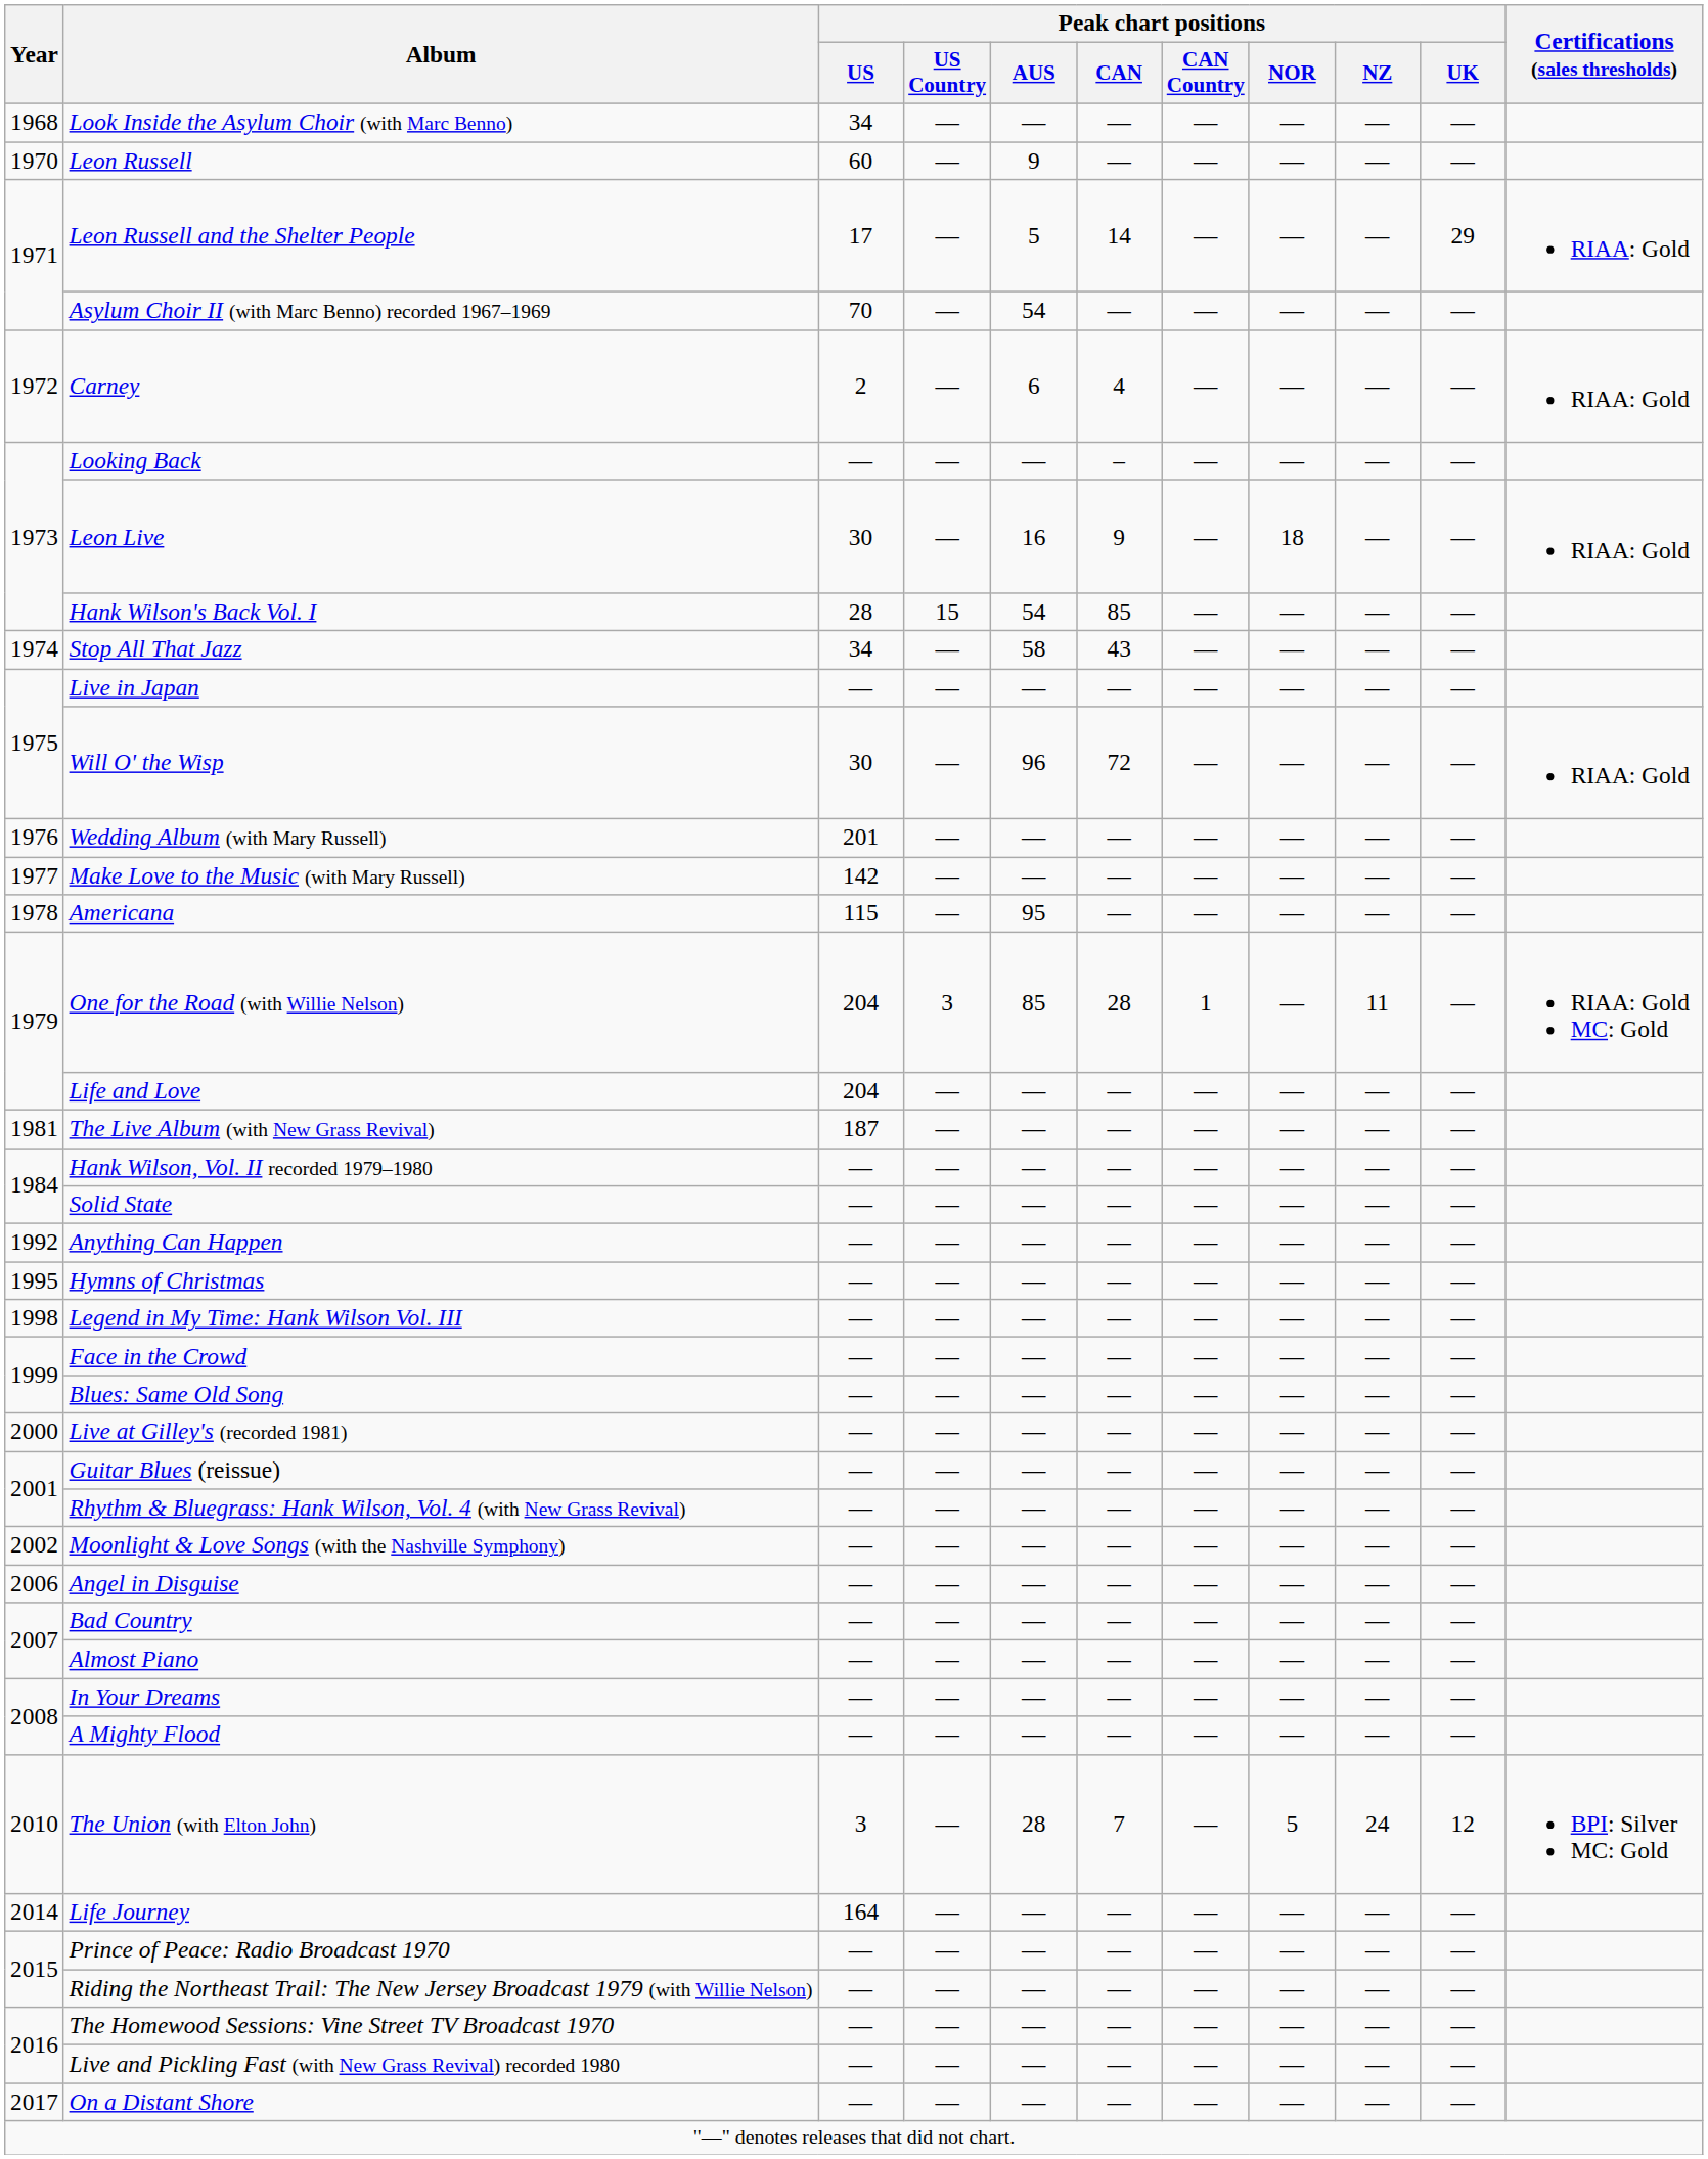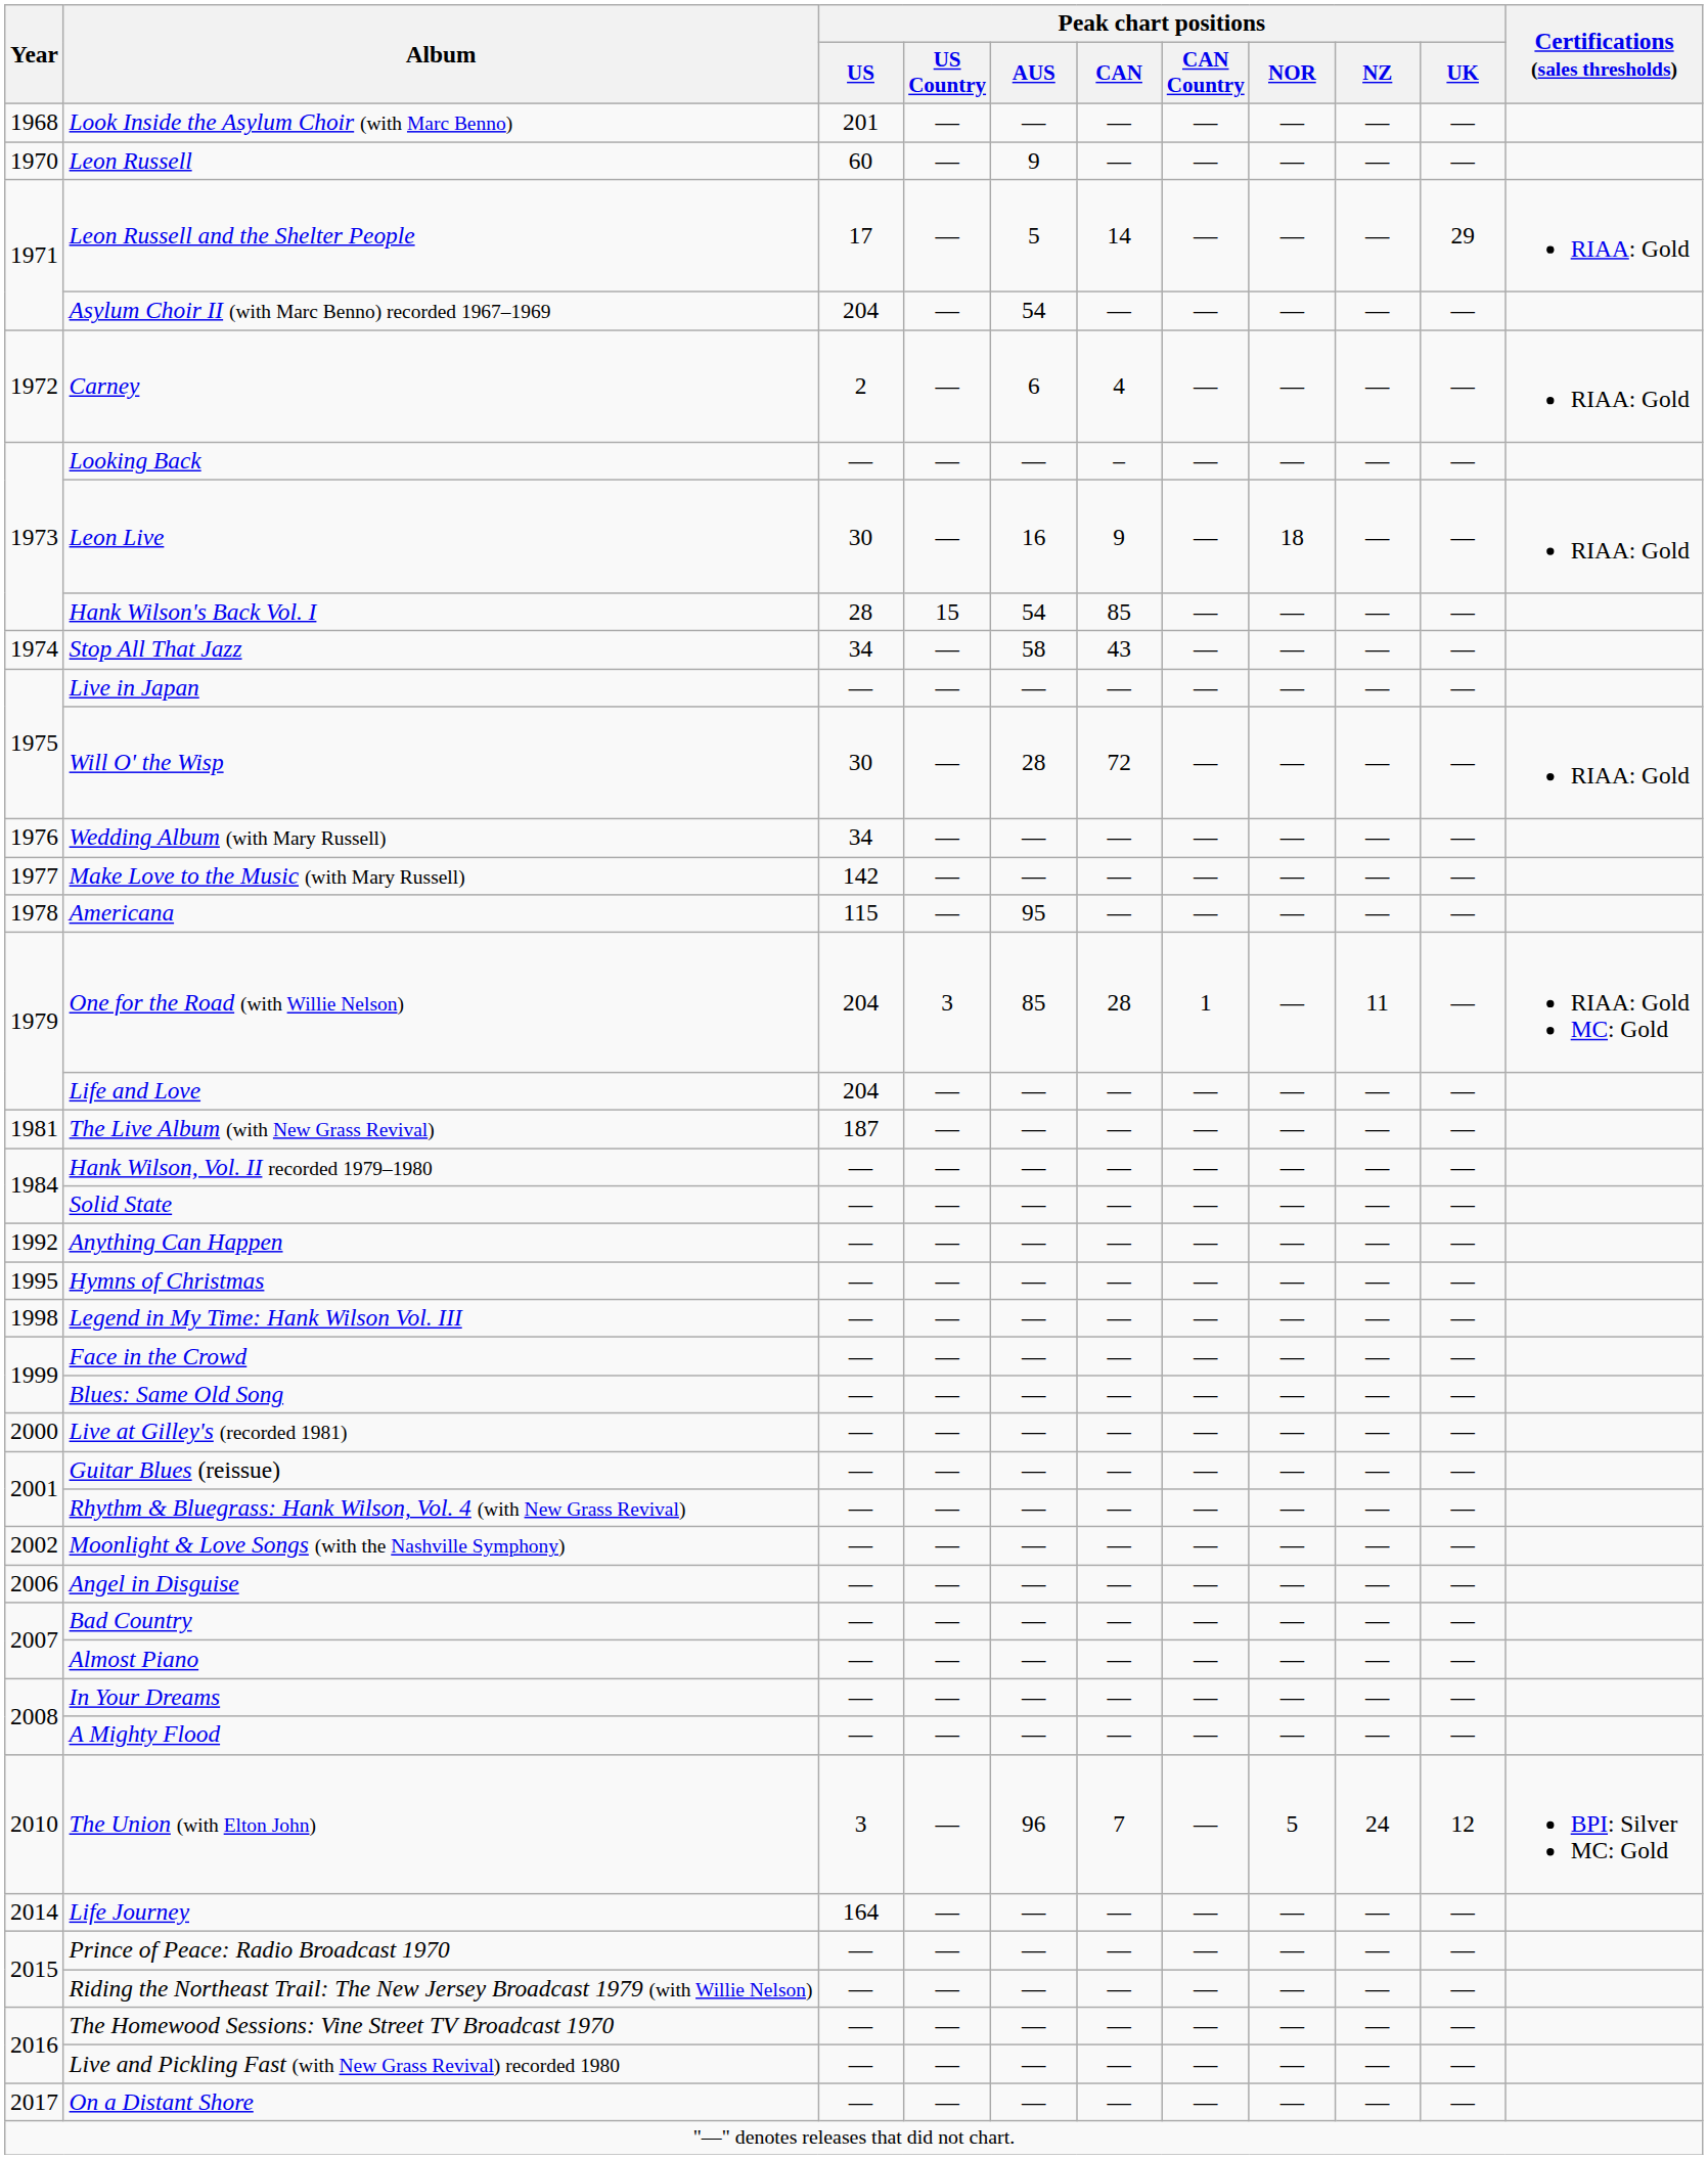Look Inside the Asylum Choir (with Marc Benno) | Peak chart positions / US: 34 -> 201
Asylum Choir II (with Marc Benno) recorded 1967–1969 | Peak chart positions / US: 70 -> 204
Will O' the Wisp | Peak chart positions / AUS: 96 -> 28
Wedding Album (with Mary Russell) | Peak chart positions / US: 201 -> 34
The Union (with Elton John) | Peak chart positions / AUS: 28 -> 96
